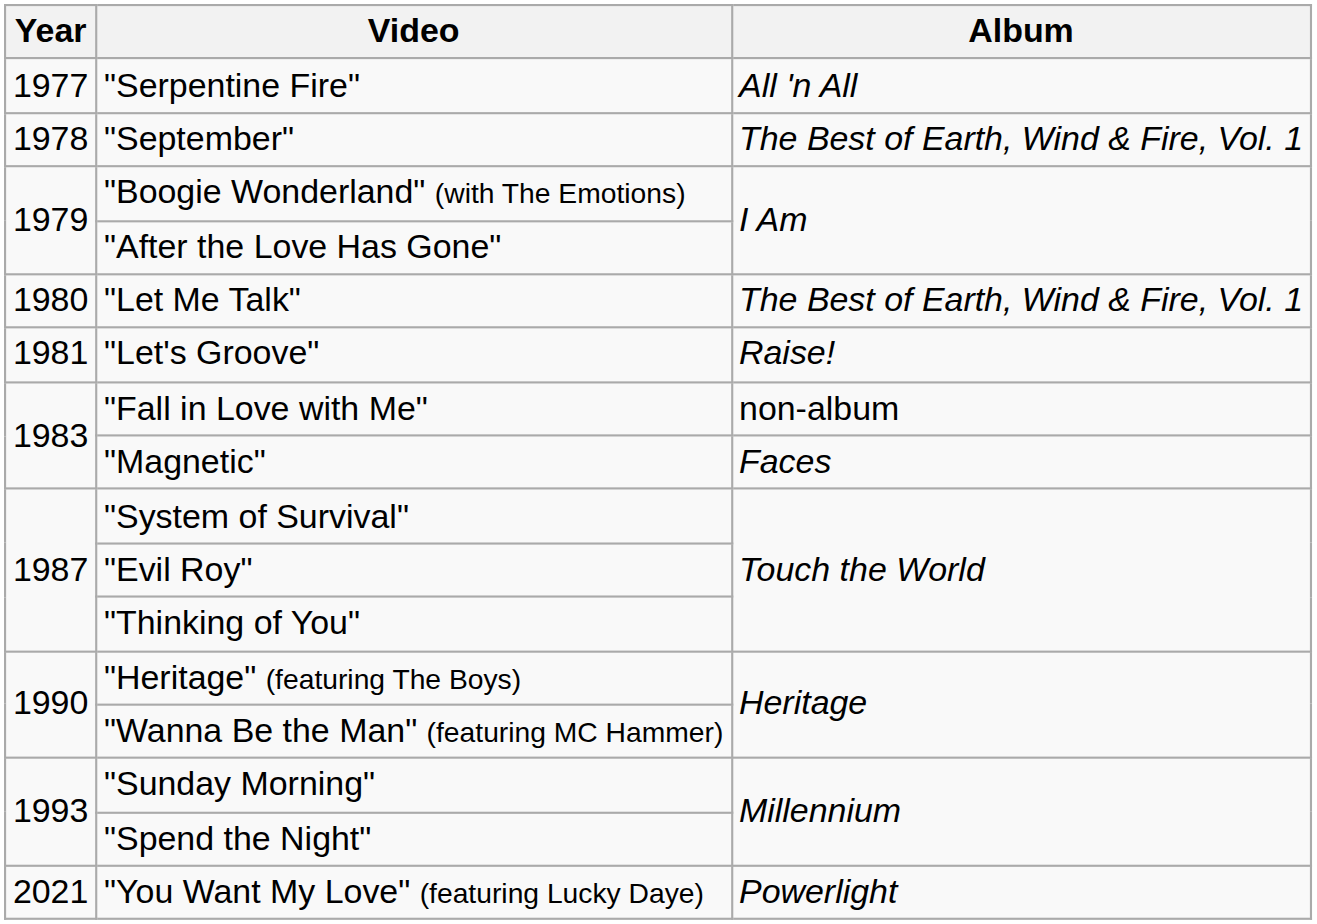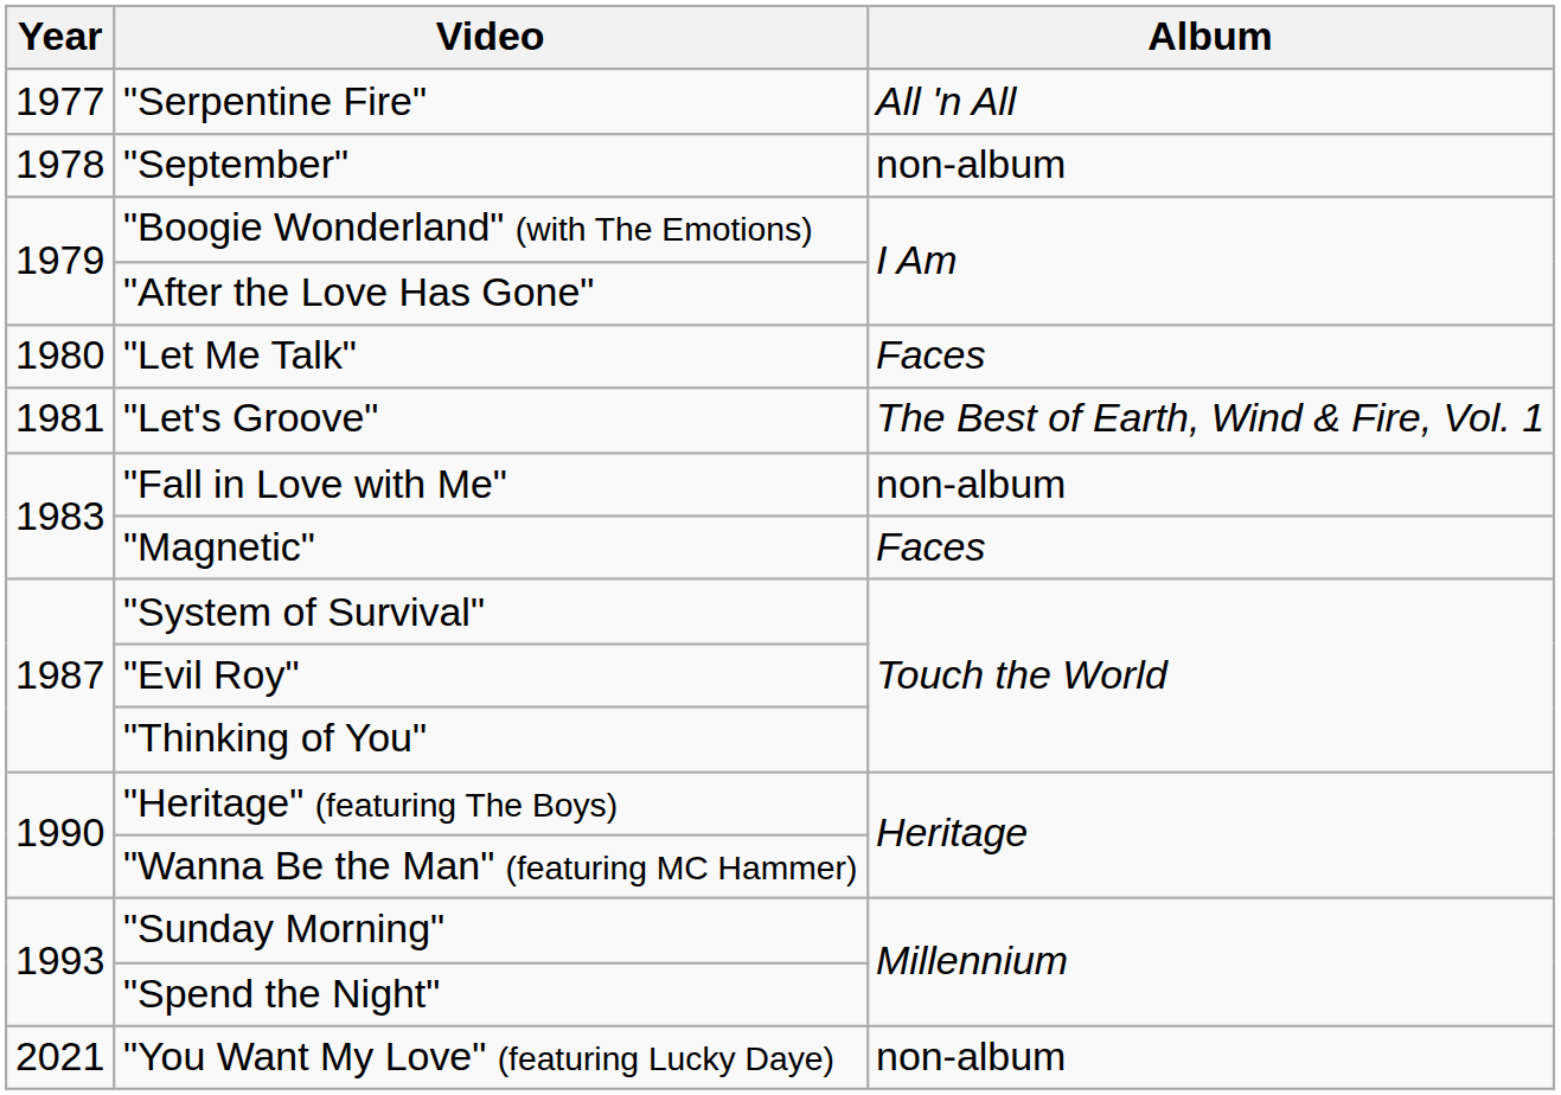"September" | Album: The Best of Earth, Wind & Fire, Vol. 1 -> non-album
"Let Me Talk" | Album: The Best of Earth, Wind & Fire, Vol. 1 -> Faces
"Let's Groove" | Album: Raise! -> The Best of Earth, Wind & Fire, Vol. 1
"You Want My Love" (featuring Lucky Daye) | Album: Powerlight -> non-album
